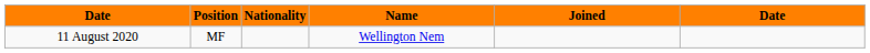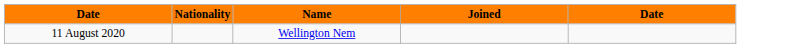- column: Position | MF
